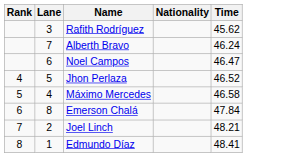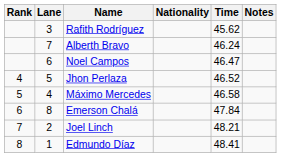+ column: Notes
